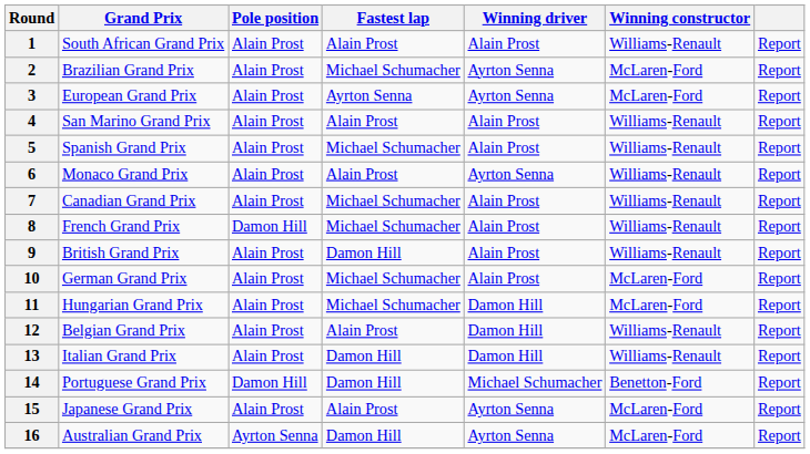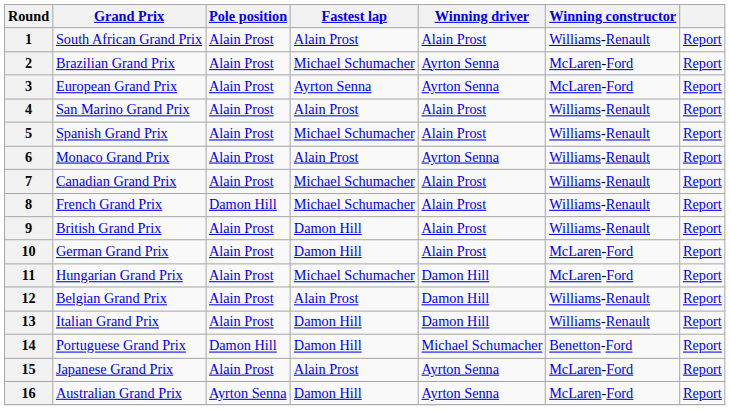10 | Fastest lap: Michael Schumacher -> Damon Hill
